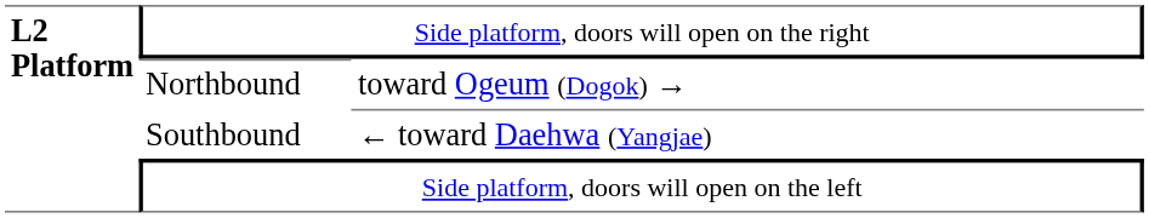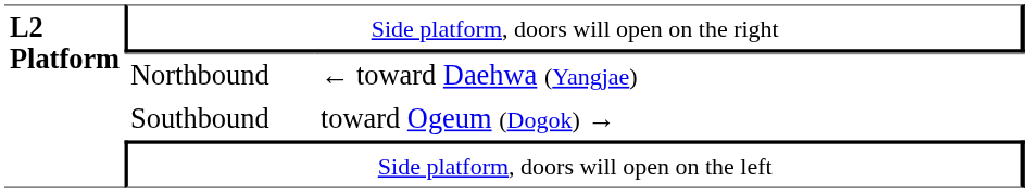Northbound | column 3: toward Ogeum (Dogok) → -> ← toward Daehwa (Yangjae)
Southbound | column 3: ← toward Daehwa (Yangjae) -> toward Ogeum (Dogok) →
